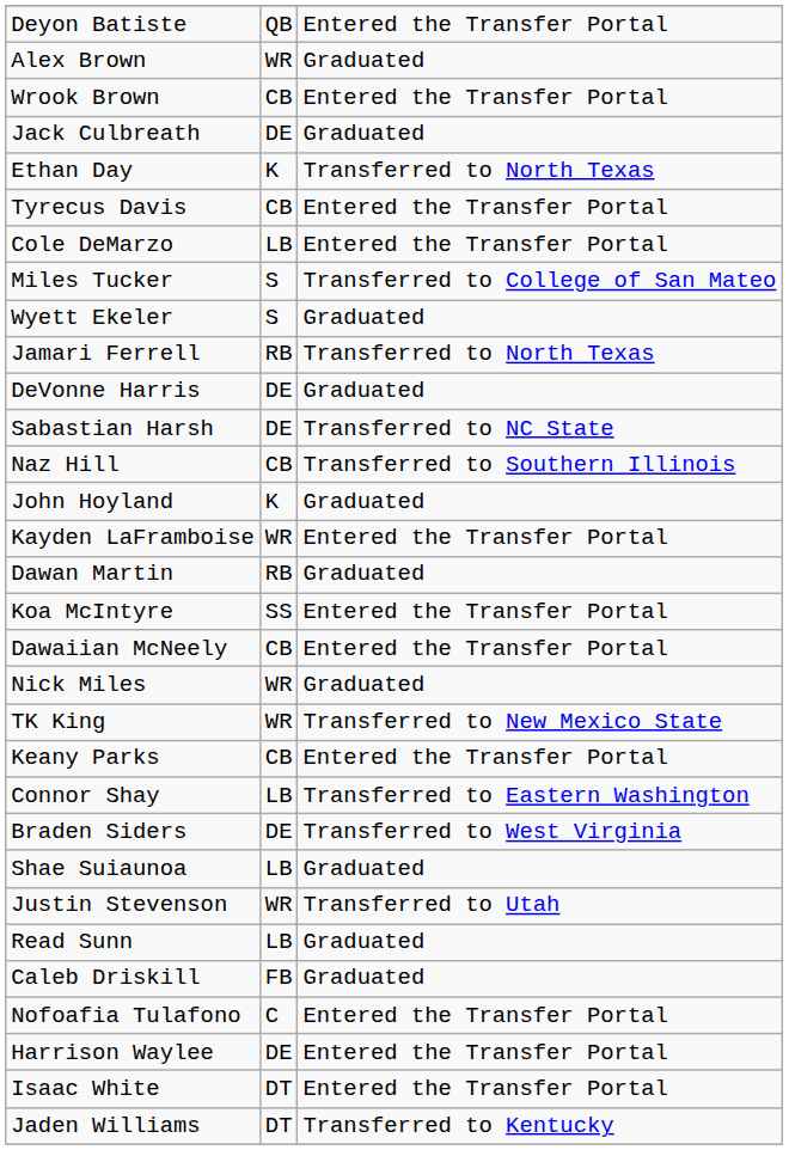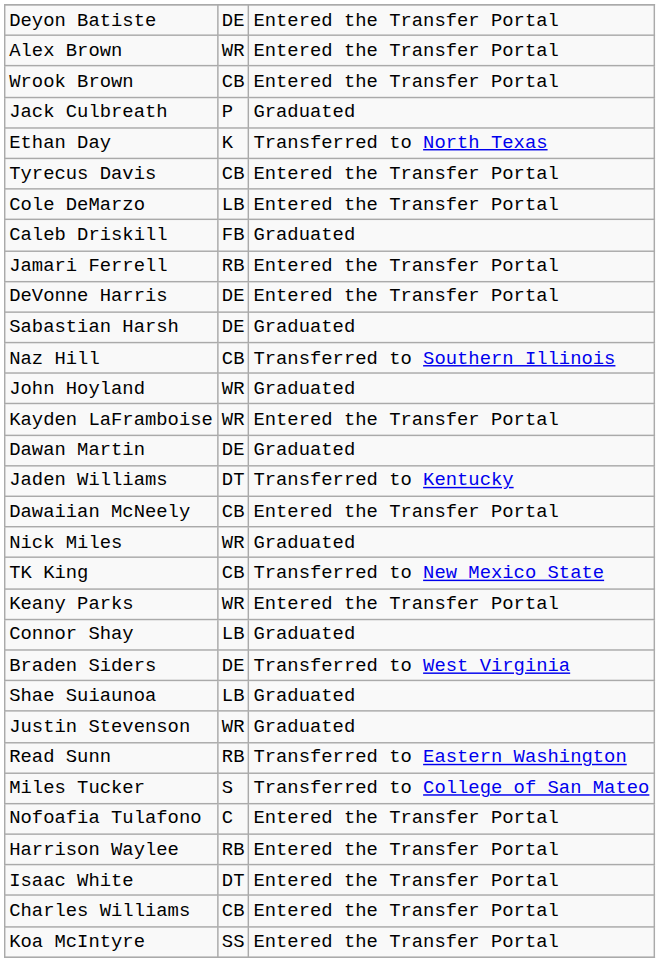Deyon Batiste | column 2: QB -> DE
Alex Brown | column 3: Graduated -> Entered the Transfer Portal
Jack Culbreath | column 2: DE -> P
rows swapped: Caleb Driskill <-> Miles Tucker
- row: Wyett Ekeler | S | Graduated
Jamari Ferrell | column 3: Transferred to North Texas -> Entered the Transfer Portal
DeVonne Harris | column 3: Graduated -> Entered the Transfer Portal
Sabastian Harsh | column 3: Transferred to NC State -> Graduated
John Hoyland | column 2: K -> WR
Dawan Martin | column 2: RB -> DE
rows swapped: Koa McIntyre <-> Jaden Williams
TK King | column 2: WR -> CB
Keany Parks | column 2: CB -> WR
Connor Shay | column 3: Transferred to Eastern Washington -> Graduated
Justin Stevenson | column 3: Transferred to Utah -> Graduated
Read Sunn | column 2: LB -> RB
Read Sunn | column 3: Graduated -> Transferred to Eastern Washington
Harrison Waylee | column 2: DE -> RB
+ row: Charles Williams | CB | Entered the Transfer Portal
